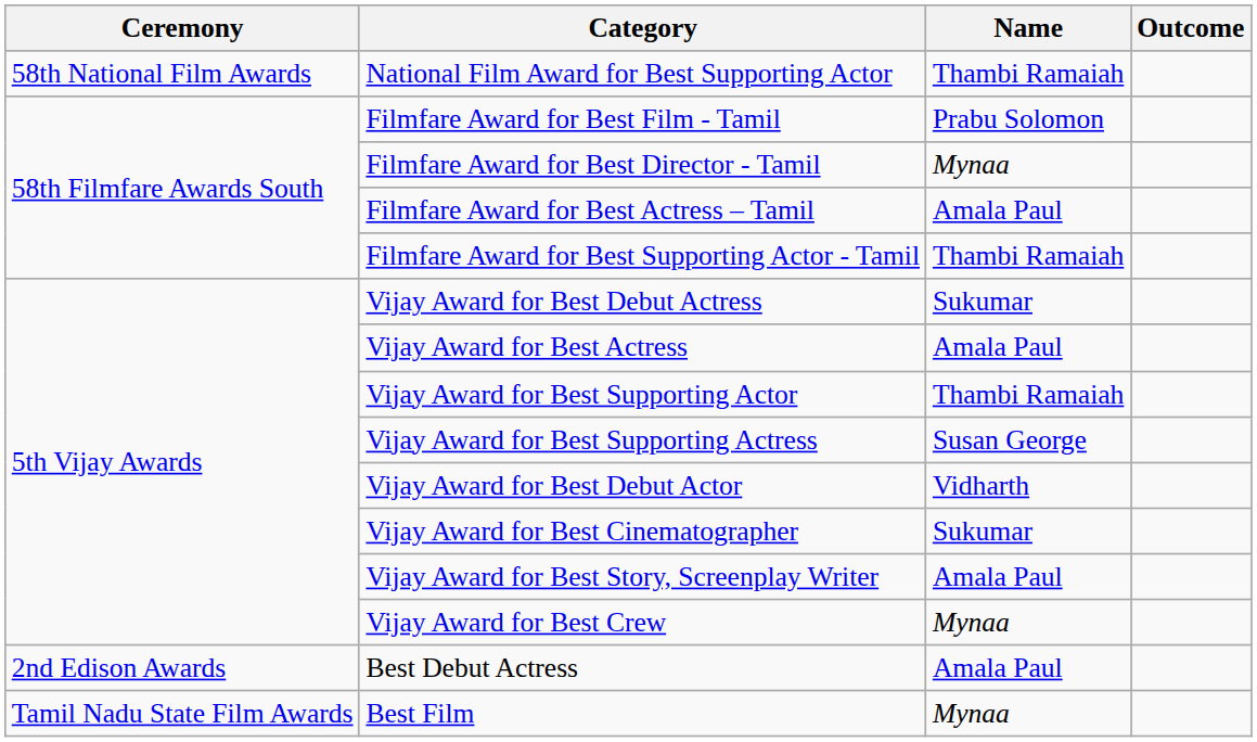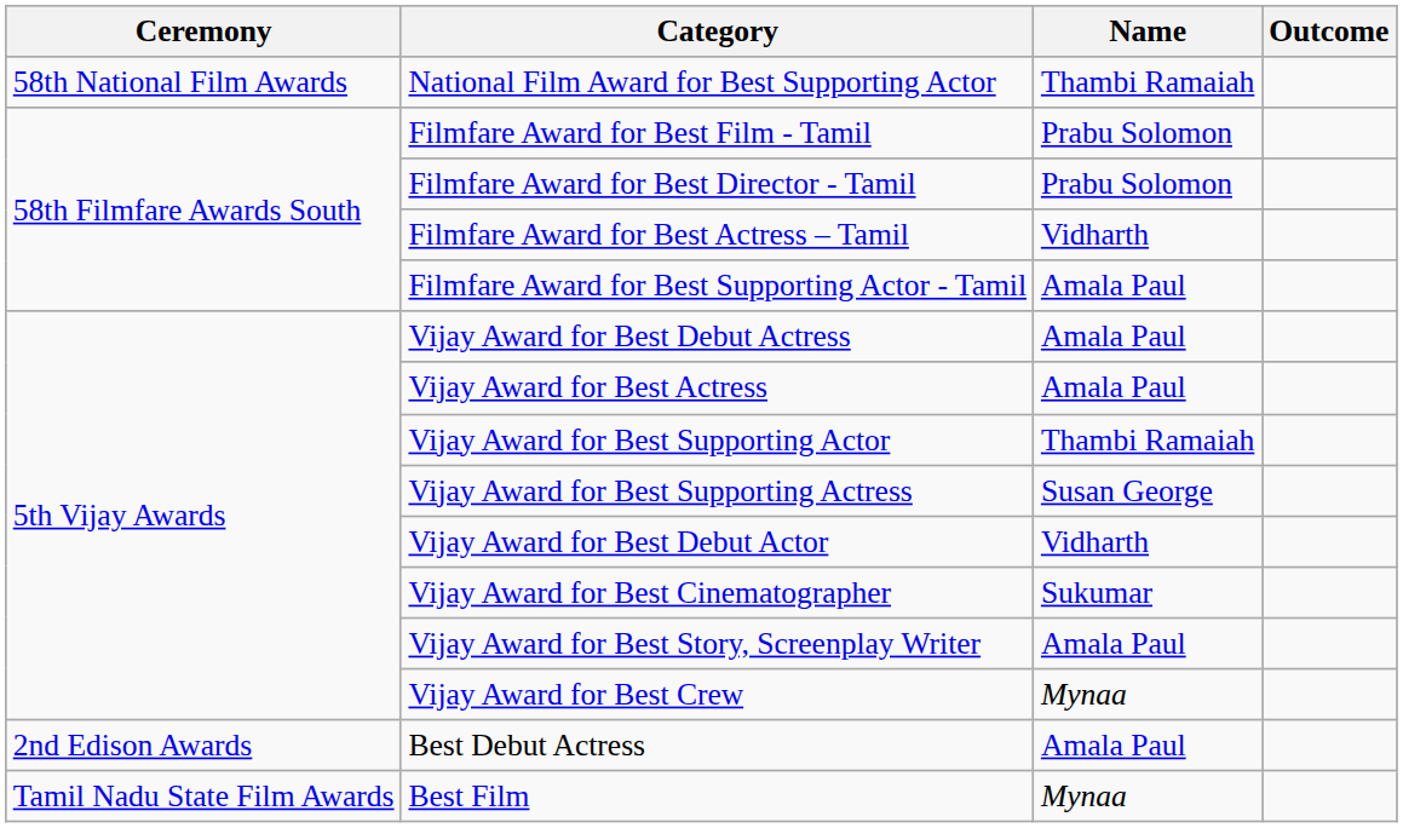Filmfare Award for Best Director - Tamil | Name: Mynaa -> Prabu Solomon
Filmfare Award for Best Actress – Tamil | Name: Amala Paul -> Vidharth
Filmfare Award for Best Supporting Actor - Tamil | Name: Thambi Ramaiah -> Amala Paul
Vijay Award for Best Debut Actress | Name: Sukumar -> Amala Paul
